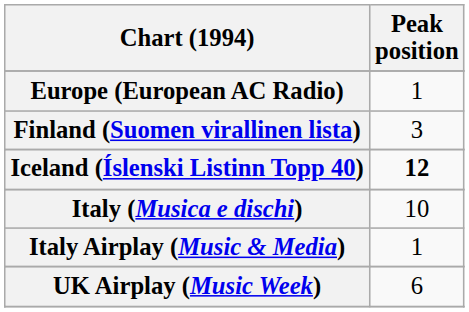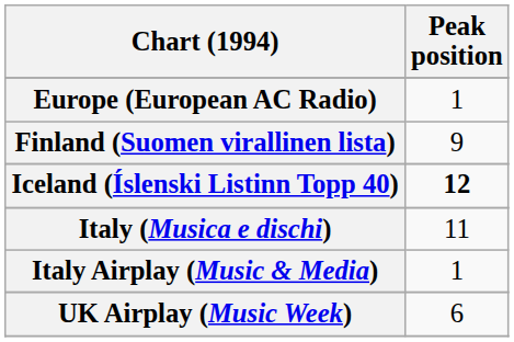Finland (Suomen virallinen lista) | Peak position: 3 -> 9
Italy (Musica e dischi) | Peak position: 10 -> 11
